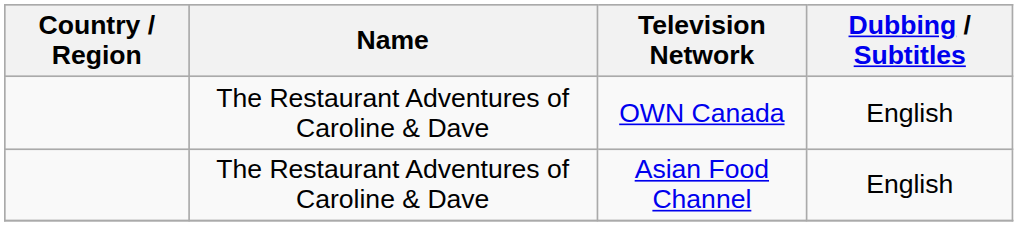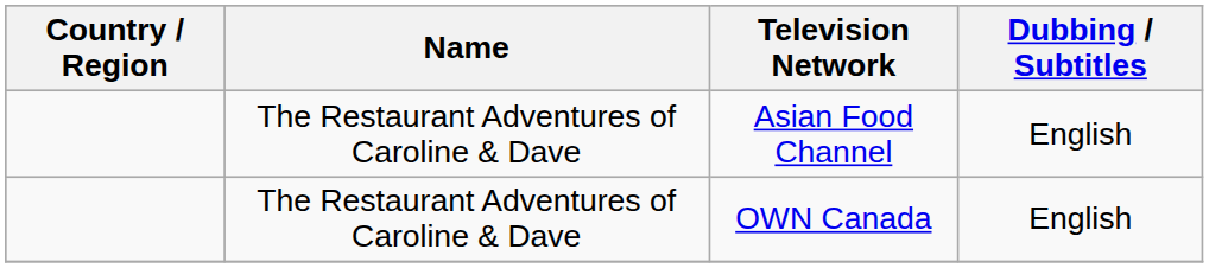rows swapped: OWN Canada <-> Asian Food Channel
